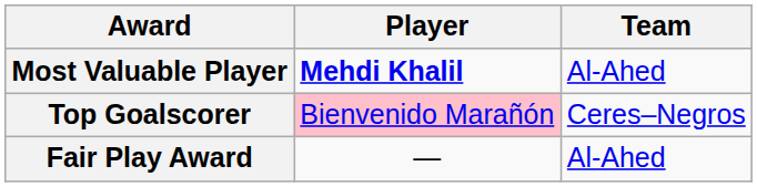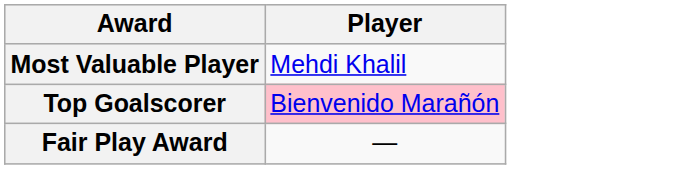- column: Team | Al-Ahed | Ceres–Negros | Al-Ahed
Most Valuable Player | Player: bold -> normal
